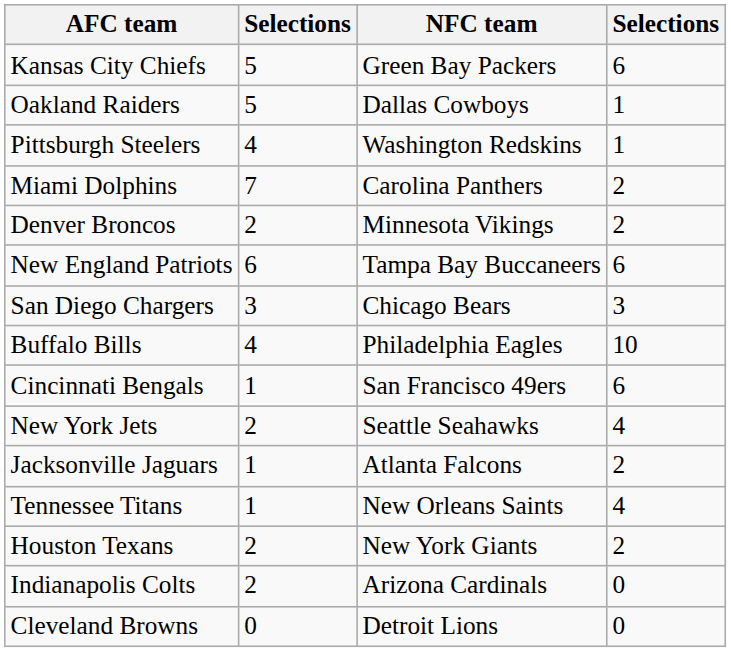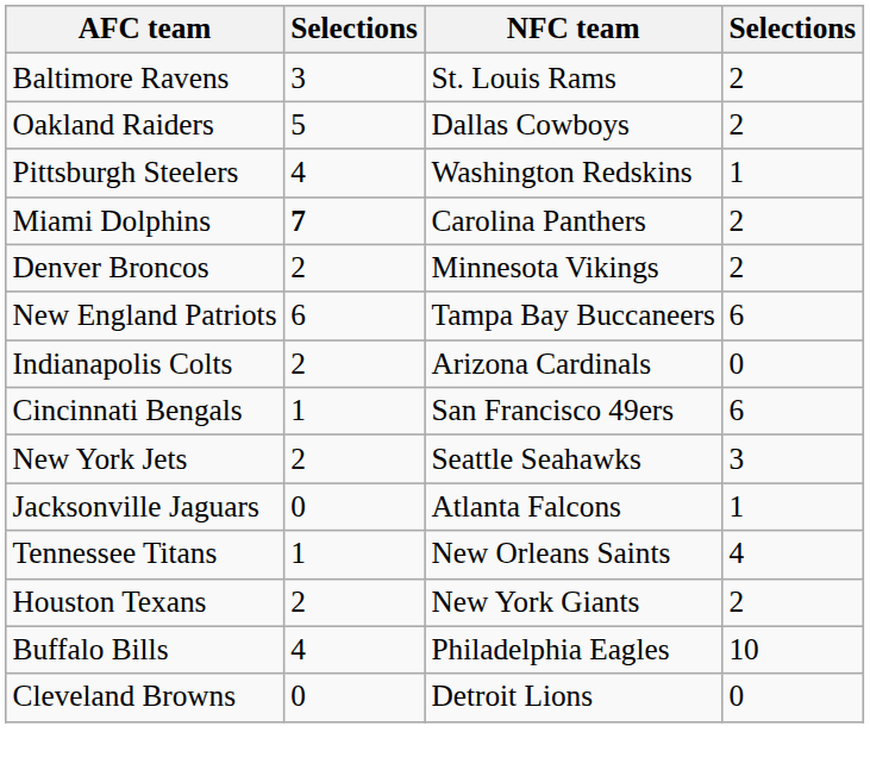- row: Kansas City Chiefs | 5 | Green Bay Packers | 6
+ row: Baltimore Ravens | 3 | St. Louis Rams | 2
Oakland Raiders | column 4: 1 -> 2
Miami Dolphins | column 2: normal -> bold
- row: San Diego Chargers | 3 | Chicago Bears | 3
rows swapped: Buffalo Bills <-> Indianapolis Colts
New York Jets | column 4: 4 -> 3
Jacksonville Jaguars | column 2: 1 -> 0
Jacksonville Jaguars | column 4: 2 -> 1
